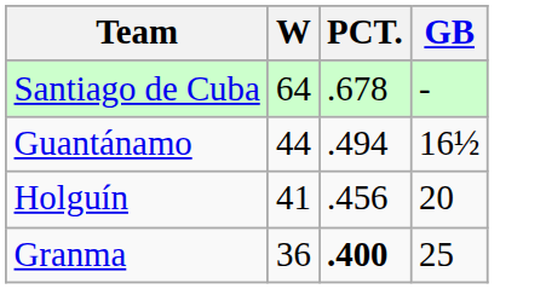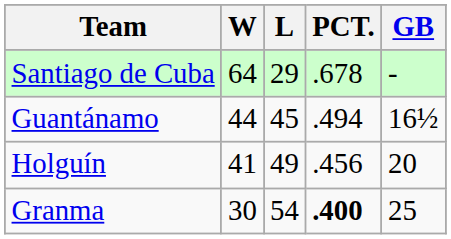+ column: L | 29 | 45 | 49 | 54
Granma | W: 36 -> 30
